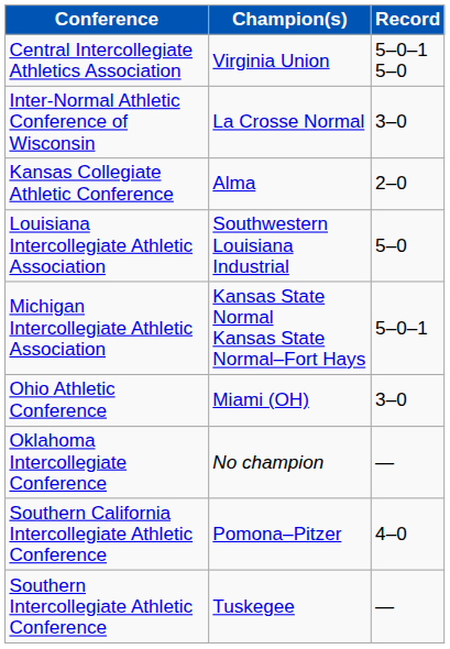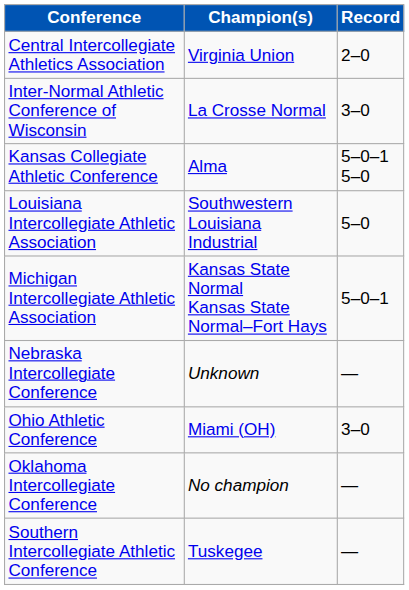Central Intercollegiate Athletics Association | Record: 5–0–1 5–0 -> 2–0
Kansas Collegiate Athletic Conference | Record: 2–0 -> 5–0–1 5–0
+ row: Nebraska Intercollegiate Conference | Unknown | —
- row: Southern California Intercollegiate Athletic Conference | Pomona–Pitzer | 4–0
